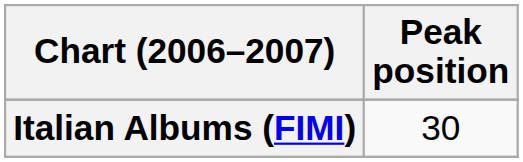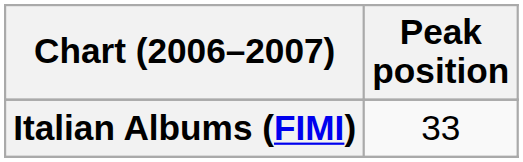Italian Albums (FIMI) | Peak position: 30 -> 33
